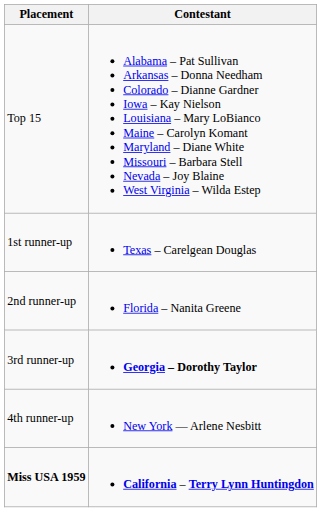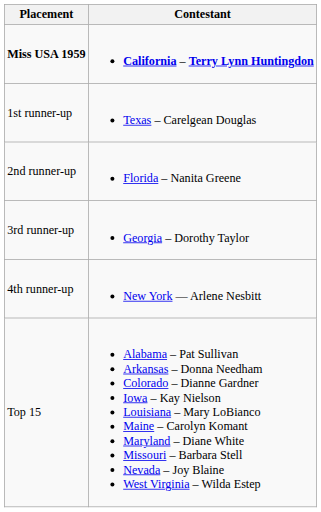rows swapped: Miss USA 1959 <-> Top 15
3rd runner-up | Contestant: bold -> normal
